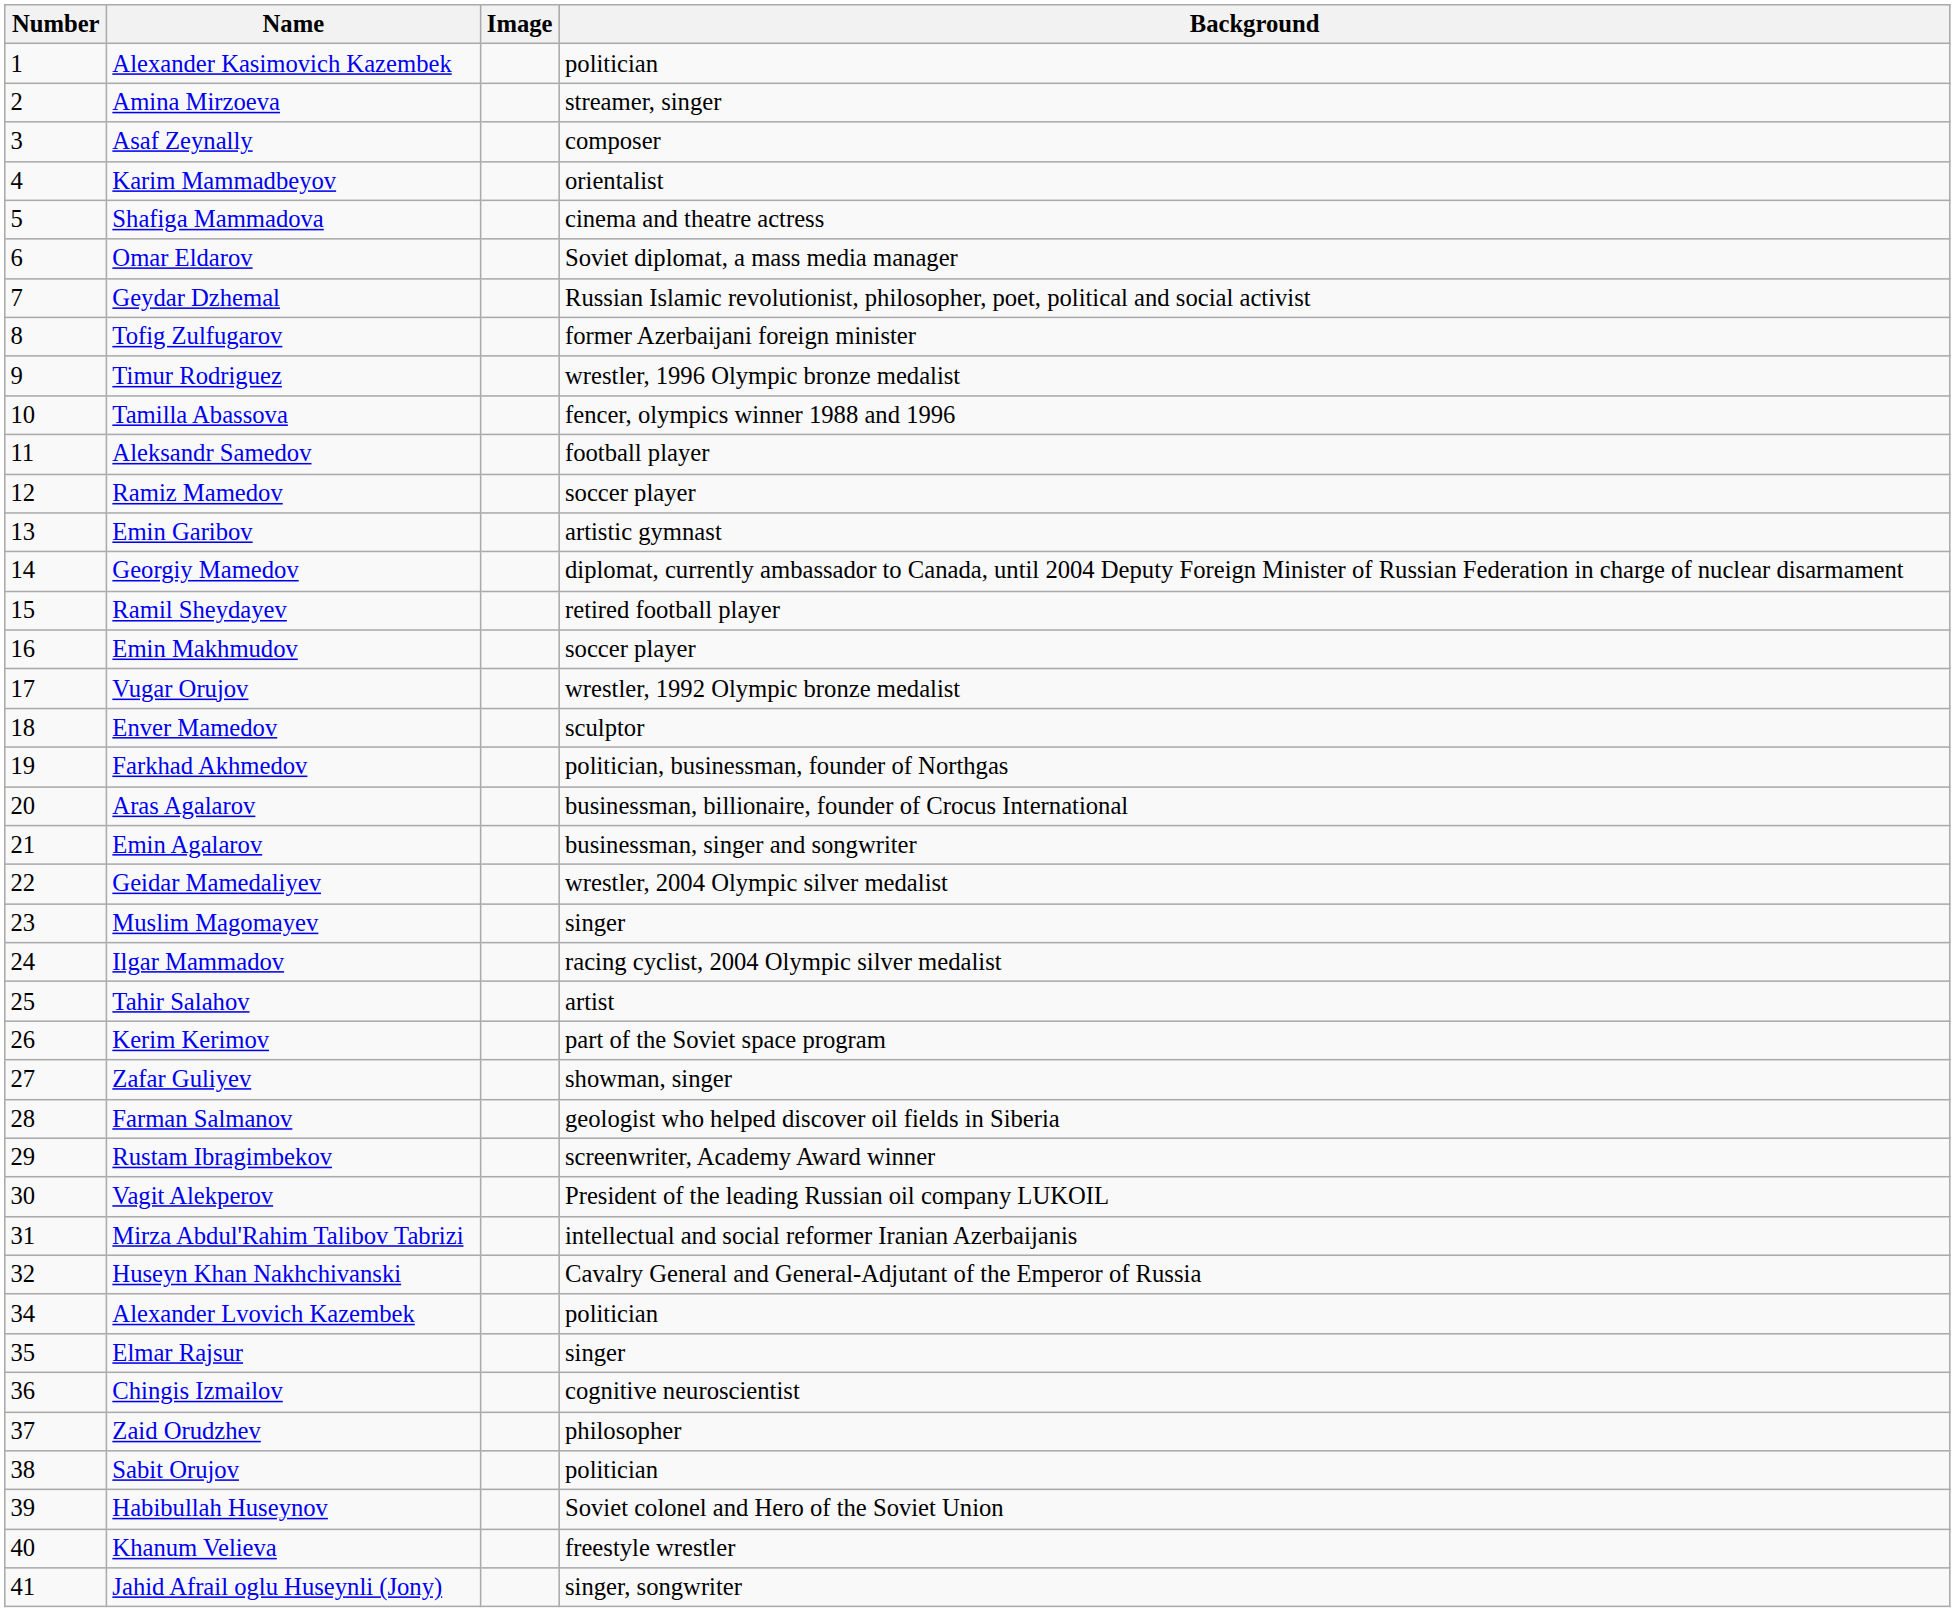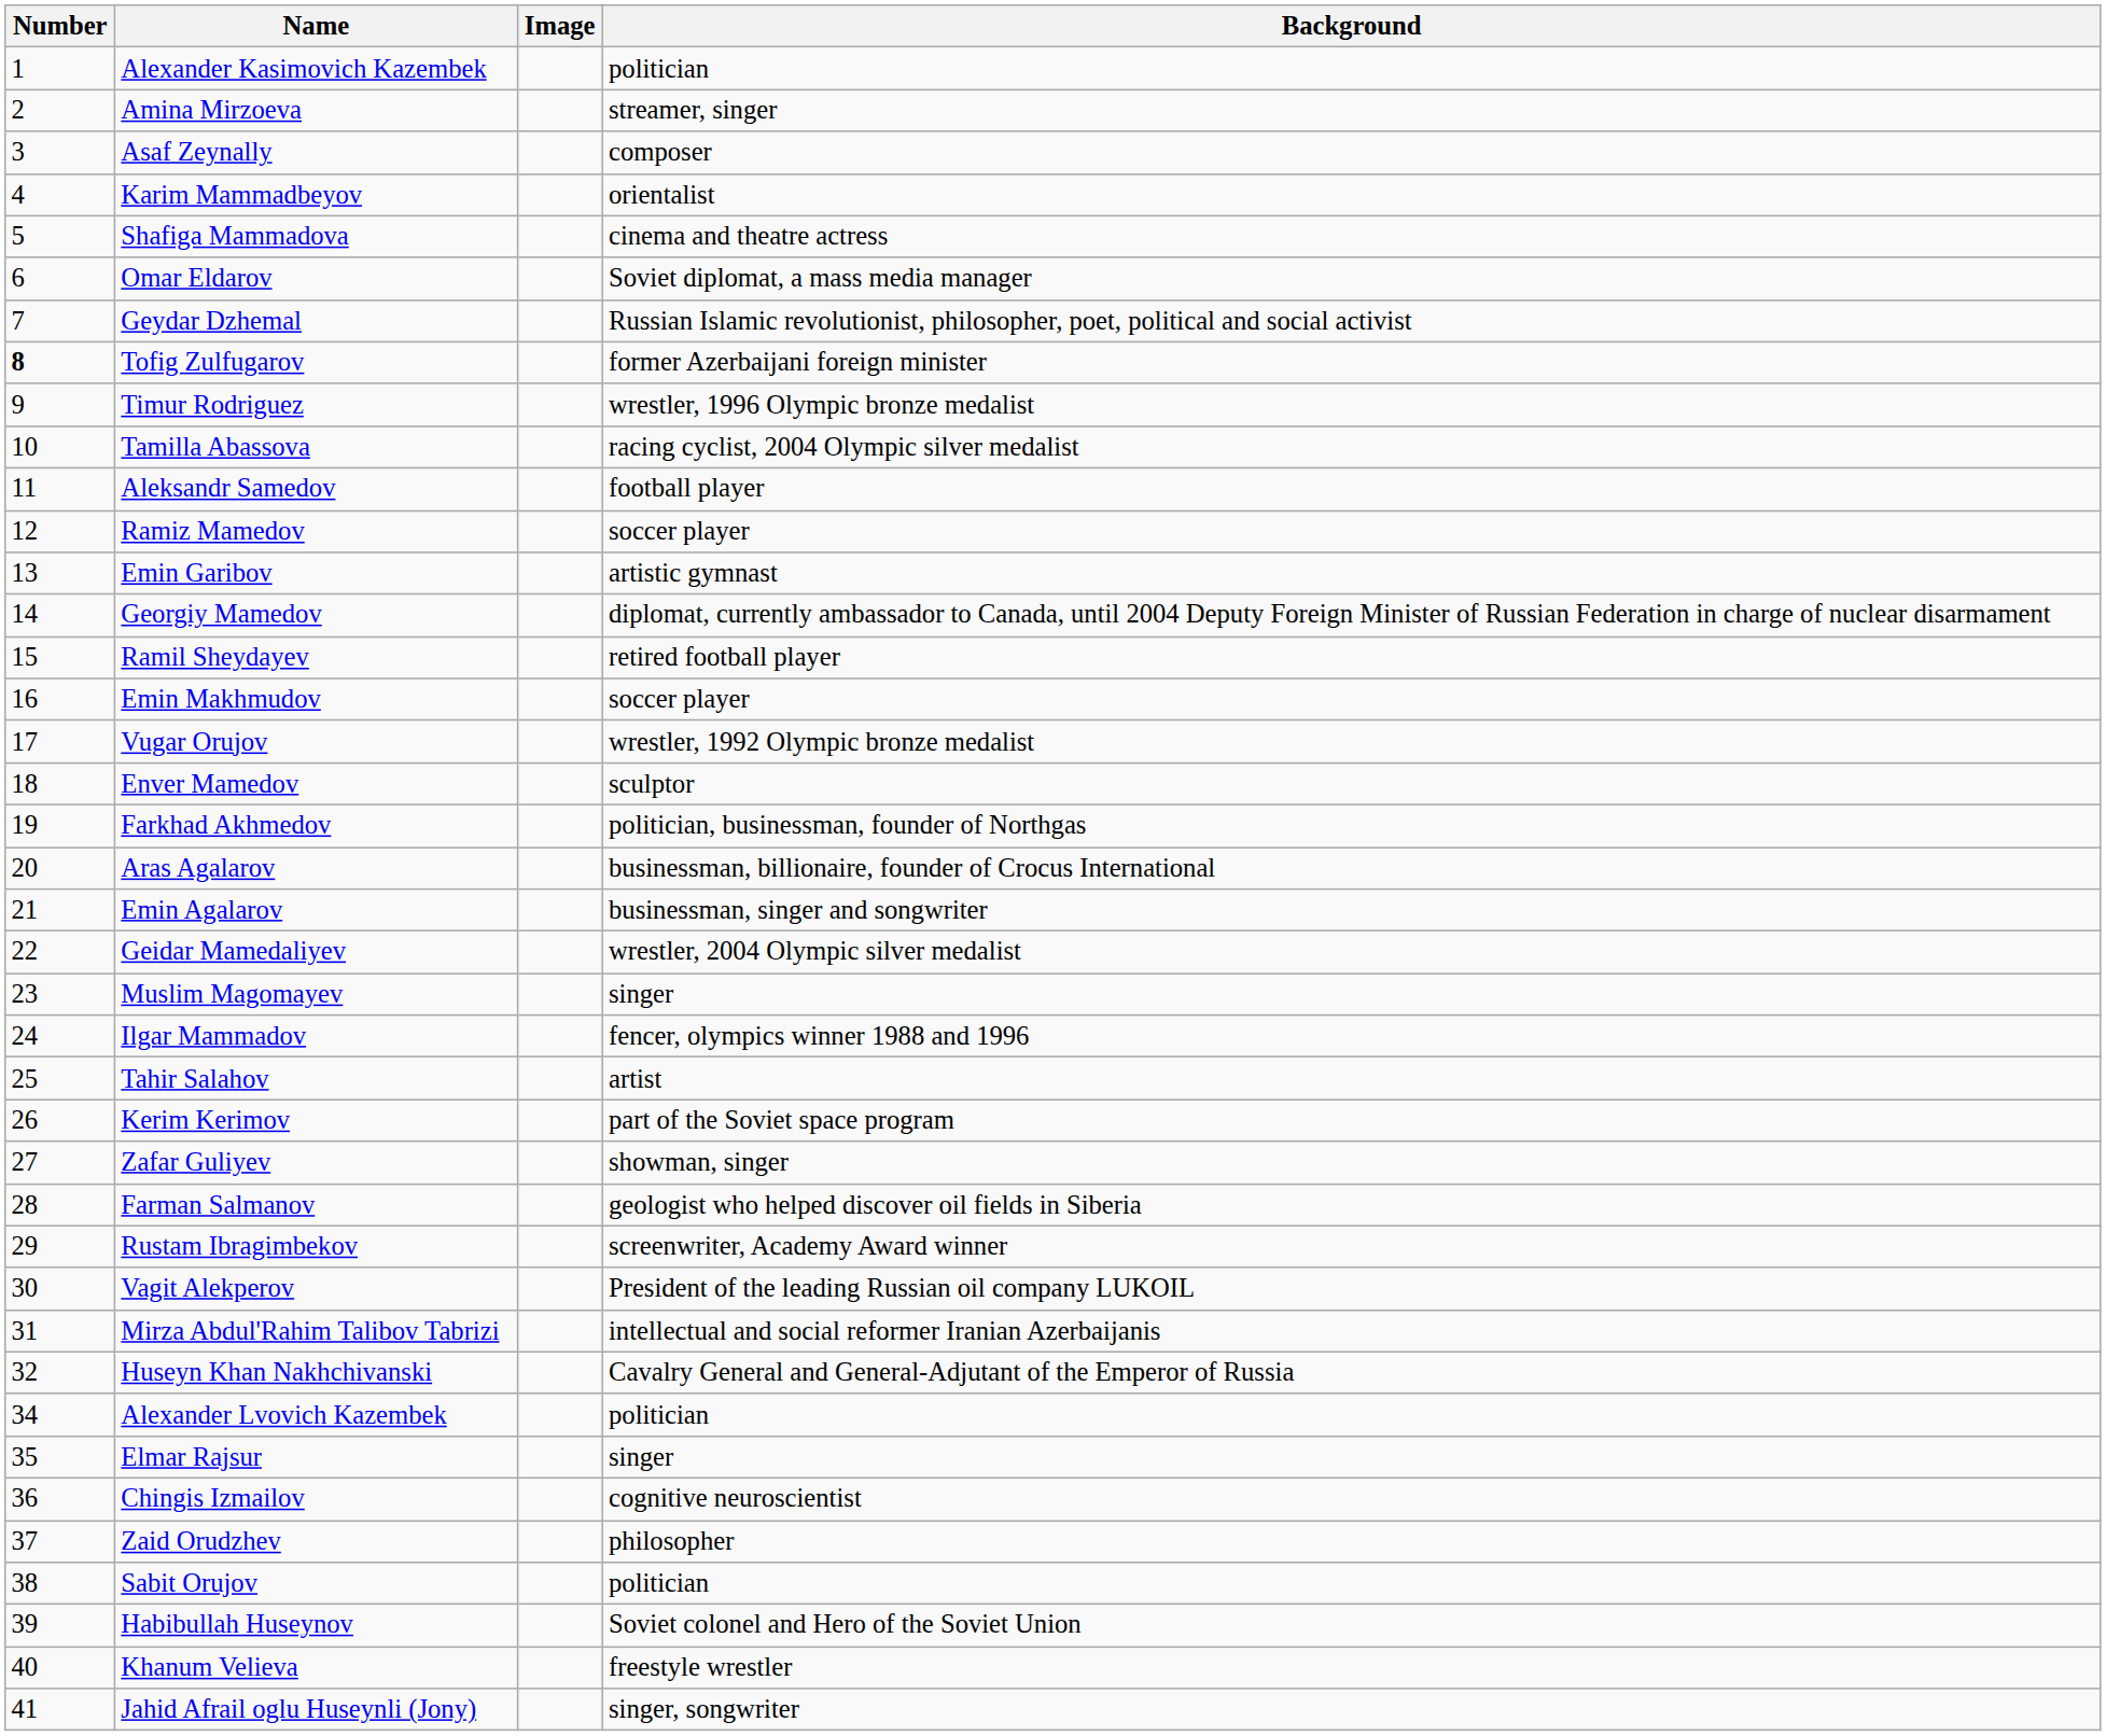Tofig Zulfugarov | Number: normal -> bold
Tamilla Abassova | Background: fencer, olympics winner 1988 and 1996 -> racing cyclist, 2004 Olympic silver medalist
Ilgar Mammadov | Background: racing cyclist, 2004 Olympic silver medalist -> fencer, olympics winner 1988 and 1996
